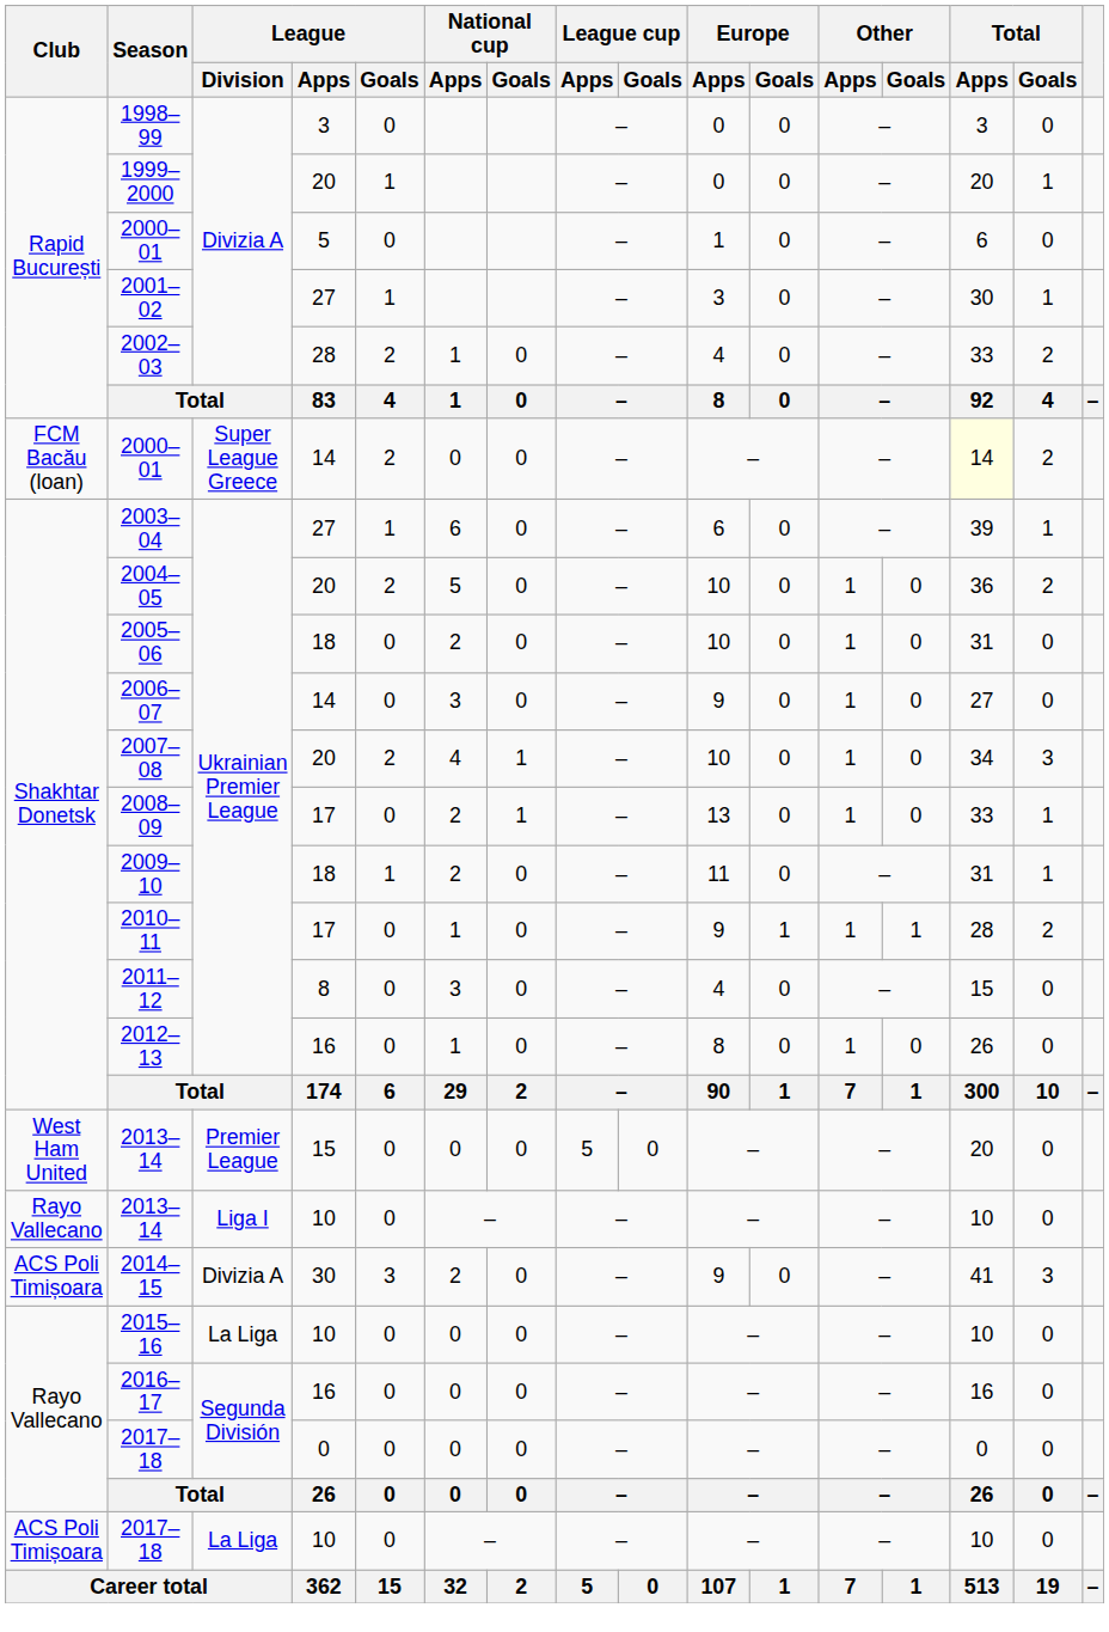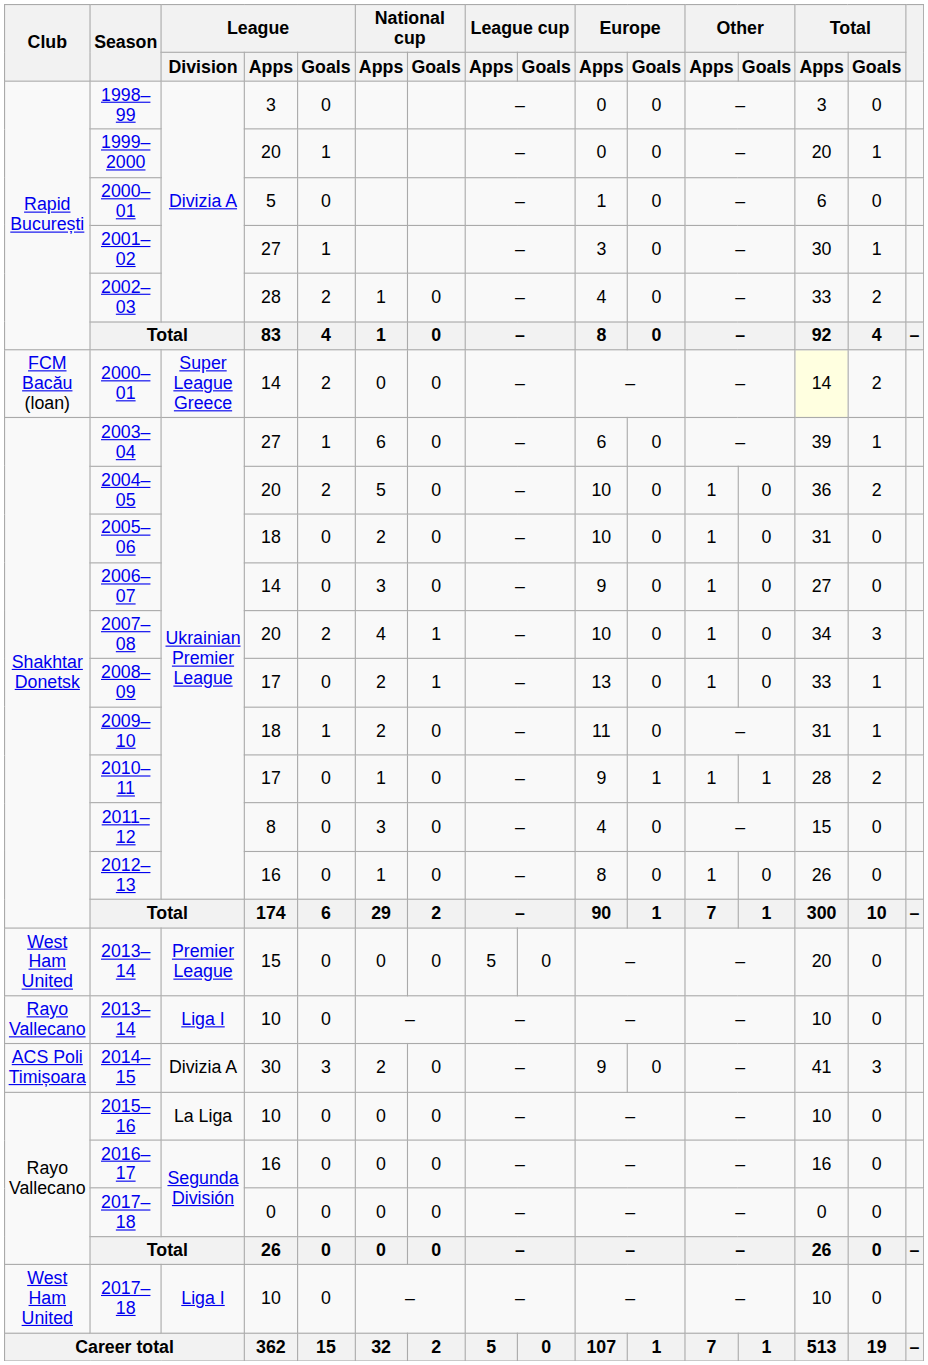2017–18 / 10 | Club: ACS Poli Timișoara -> West Ham United
2017–18 / 10 | League / Division: La Liga -> Liga I
